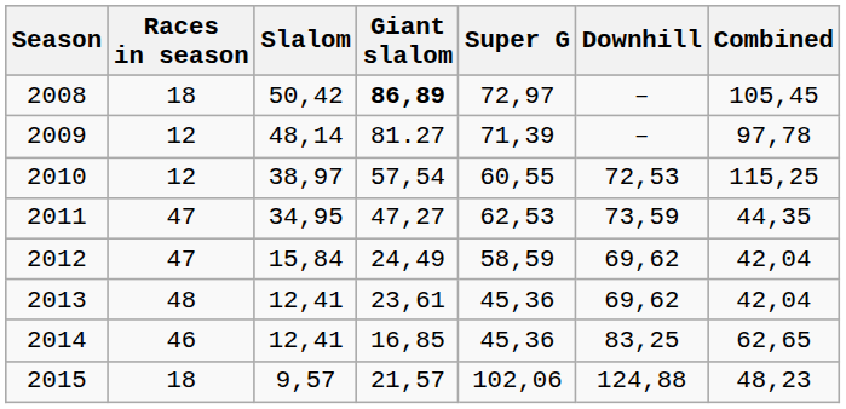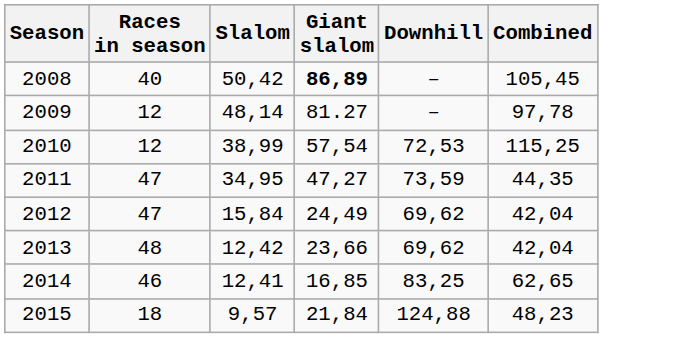- column: Super G | 72,97 | 71,39 | 60,55 | 62,53 | 58,59 | 45,36 | 45,36 | 102,06
2008 | Races in season: 18 -> 40
2010 | Slalom: 38,97 -> 38,99
2013 | Slalom: 12,41 -> 12,42
2013 | Giant slalom: 23,61 -> 23,66
2015 | Giant slalom: 21,57 -> 21,84
